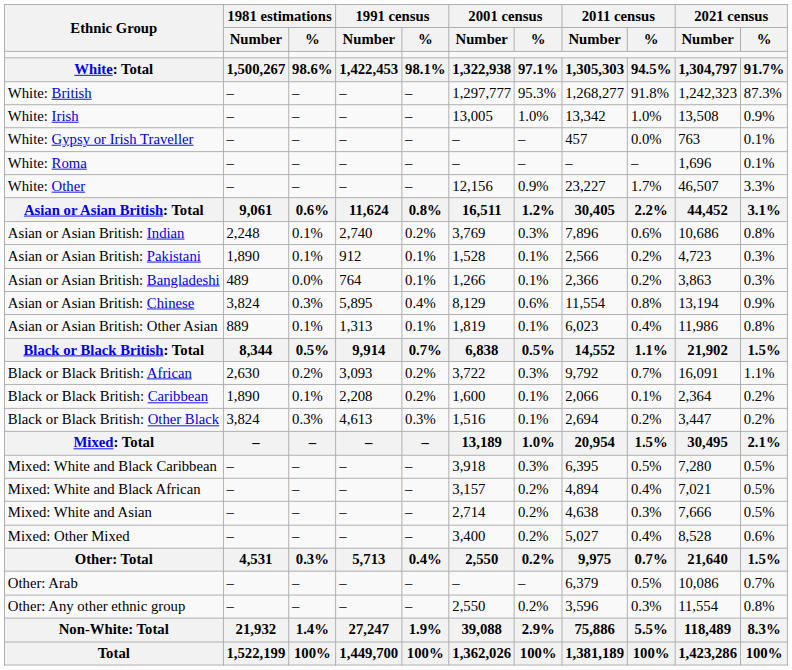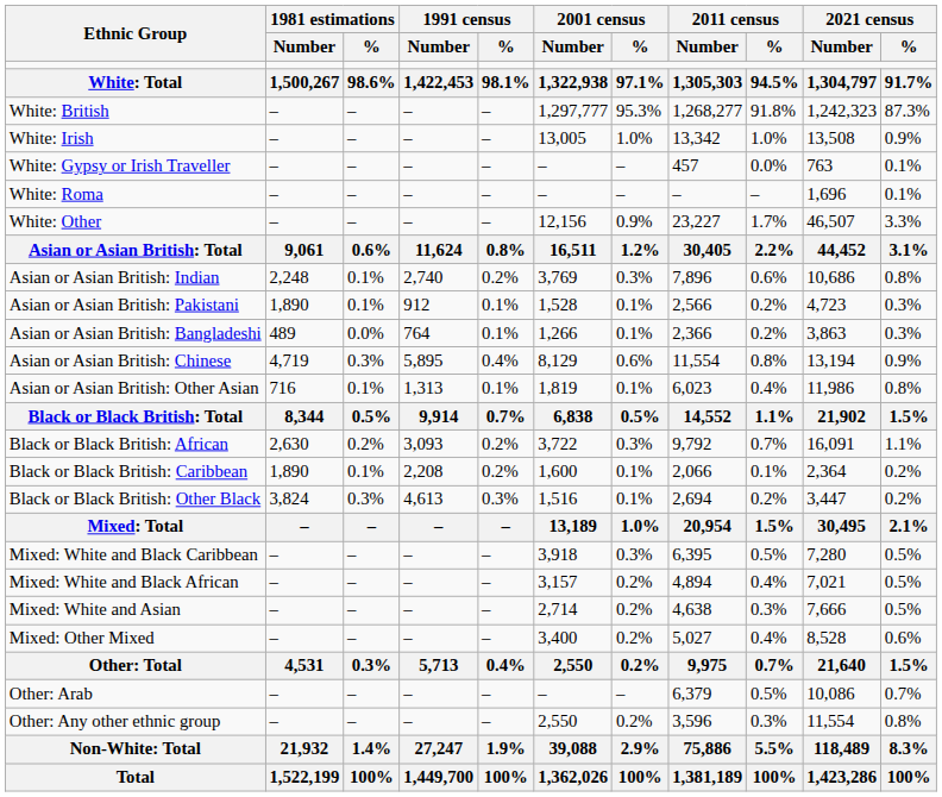Asian or Asian British: Chinese | 1981 estimations / Number: 3,824 -> 4,719
Asian or Asian British: Other Asian | 1981 estimations / Number: 889 -> 716
